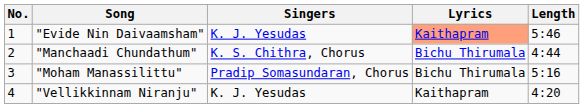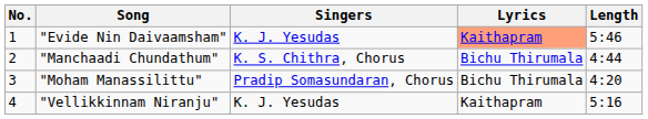"Moham Manassilittu" | Length: 5:16 -> 4:20
"Vellikkinnam Niranju" | Length: 4:20 -> 5:16
